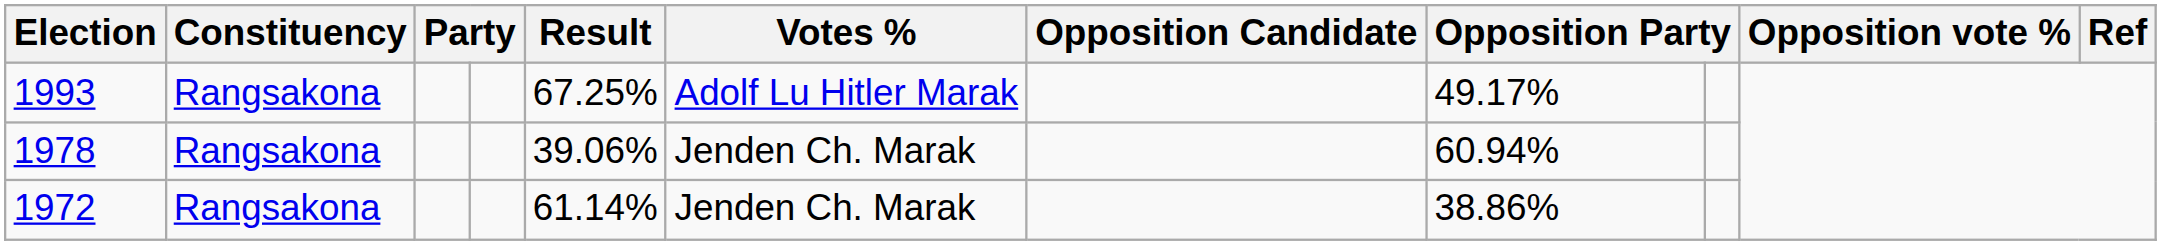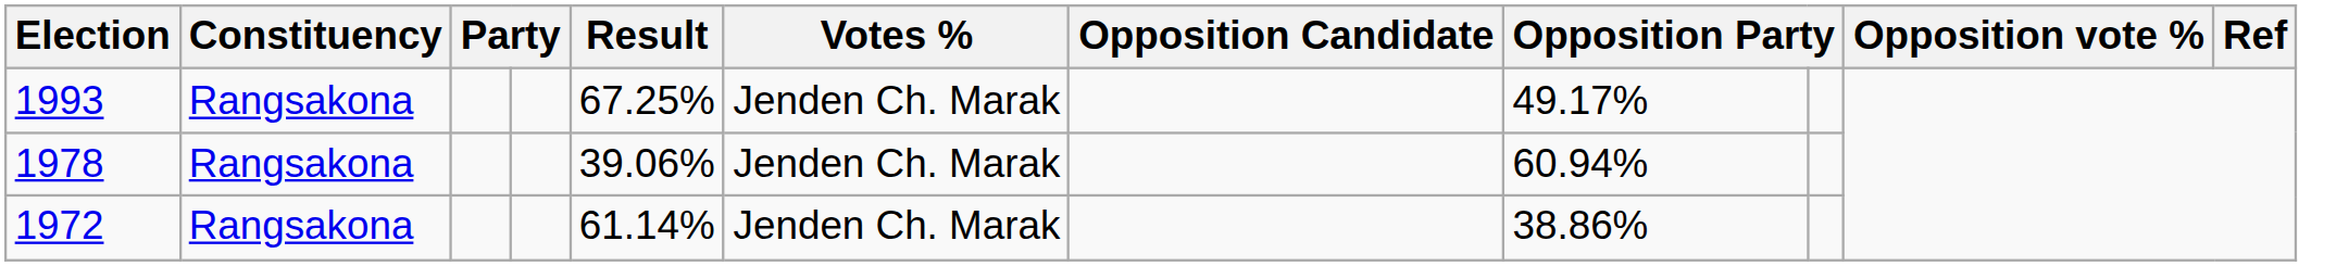1993 | Votes %: Adolf Lu Hitler Marak -> Jenden Ch. Marak
